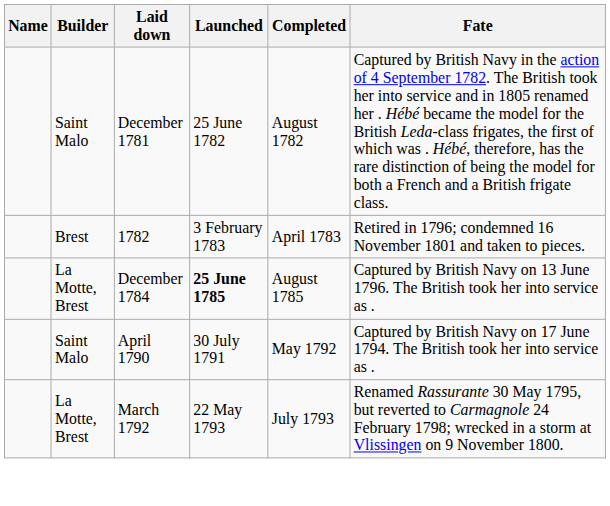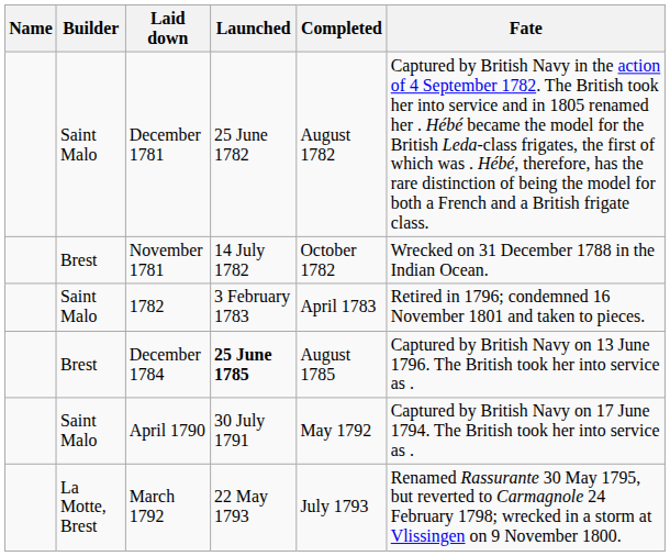+ row: Brest | November 1781 | 14 July 1782 | October 1782 | Wrecked on 31 December 1788 in the Indian Ocean.
1782 | Builder: Brest -> Saint Malo
December 1784 | Builder: La Motte, Brest -> Brest
